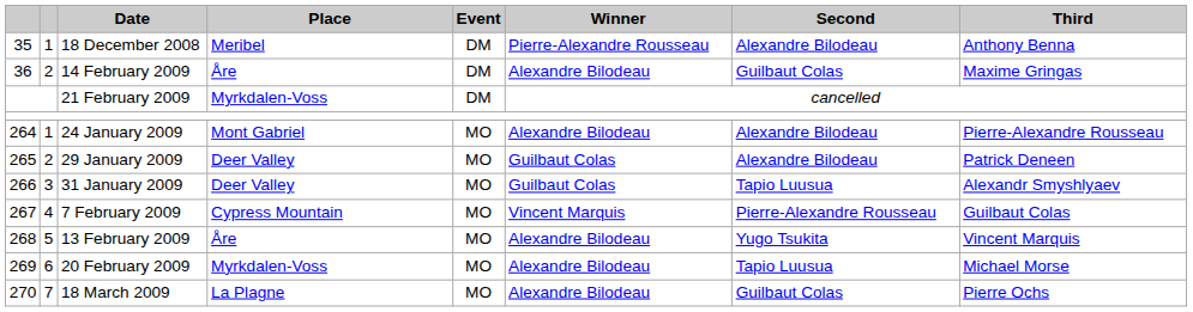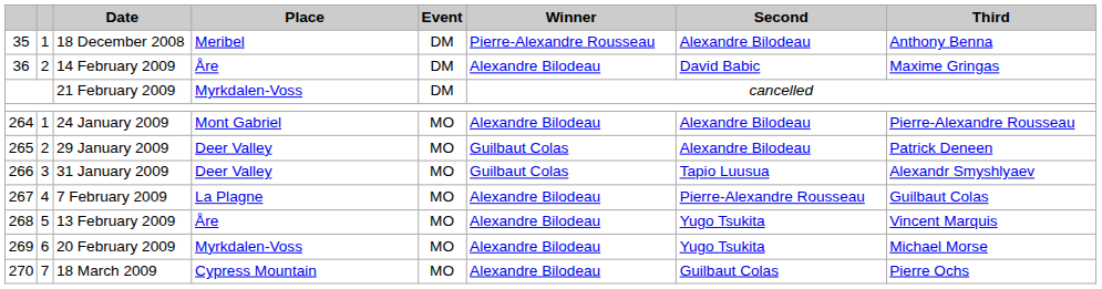14 February 2009 | Second: Guilbaut Colas -> David Babic
7 February 2009 | Place: Cypress Mountain -> La Plagne
7 February 2009 | Winner: Vincent Marquis -> Alexandre Bilodeau
20 February 2009 | Second: Tapio Luusua -> Yugo Tsukita
18 March 2009 | Place: La Plagne -> Cypress Mountain
